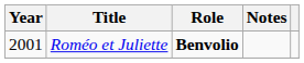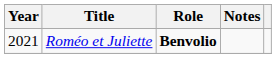Roméo et Juliette | Year: 2001 -> 2021
